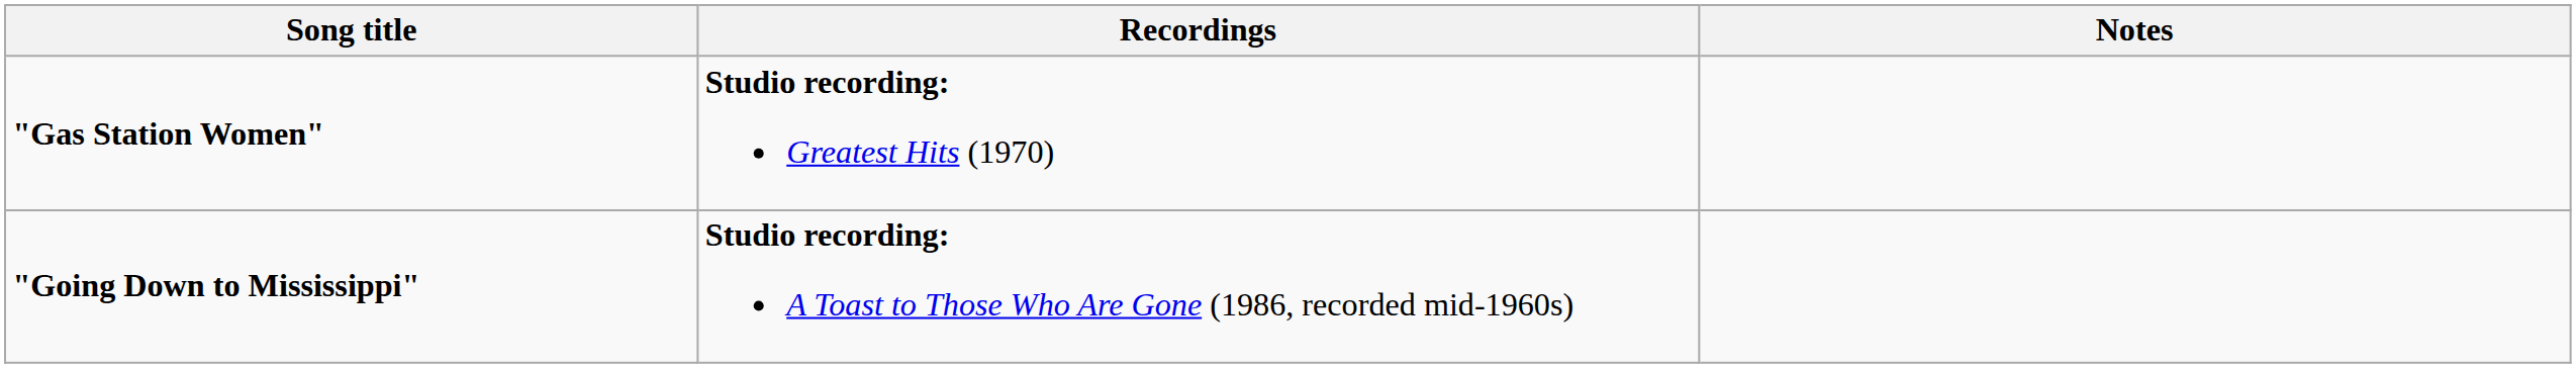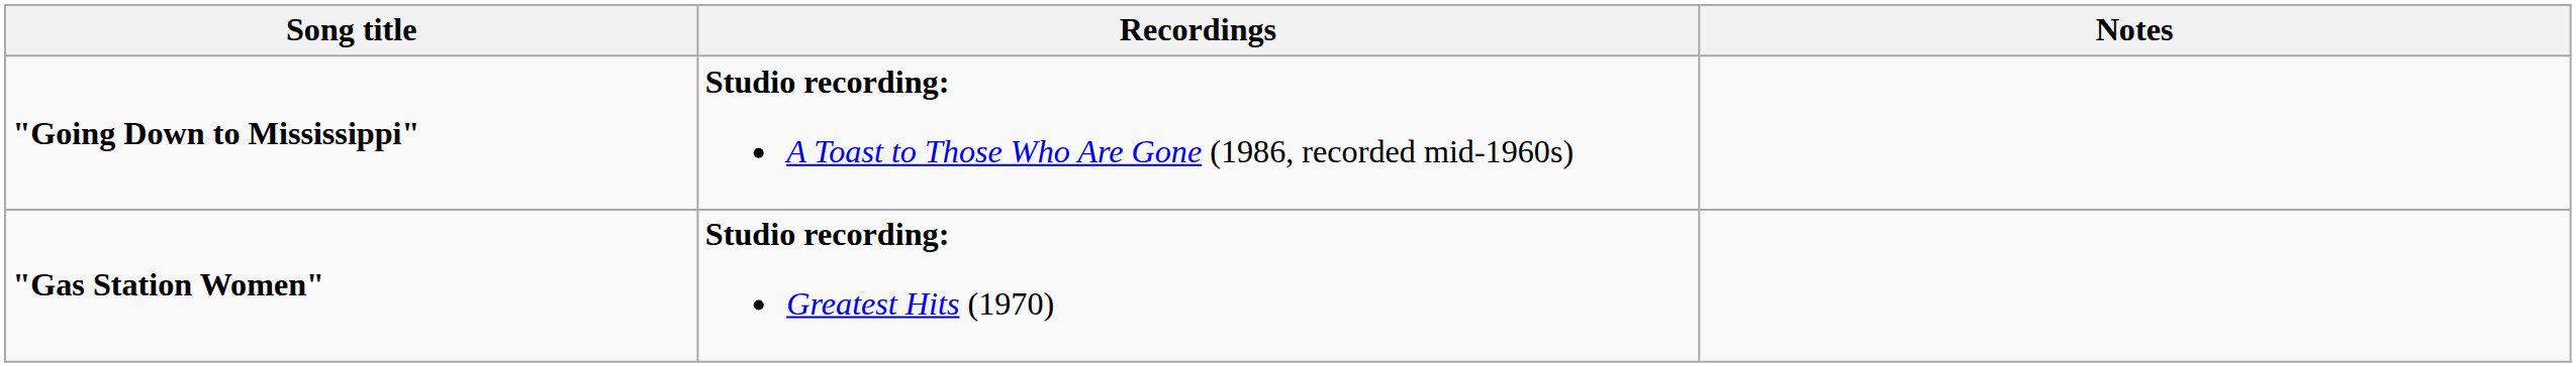rows swapped: "Gas Station Women" <-> "Going Down to Mississippi"
